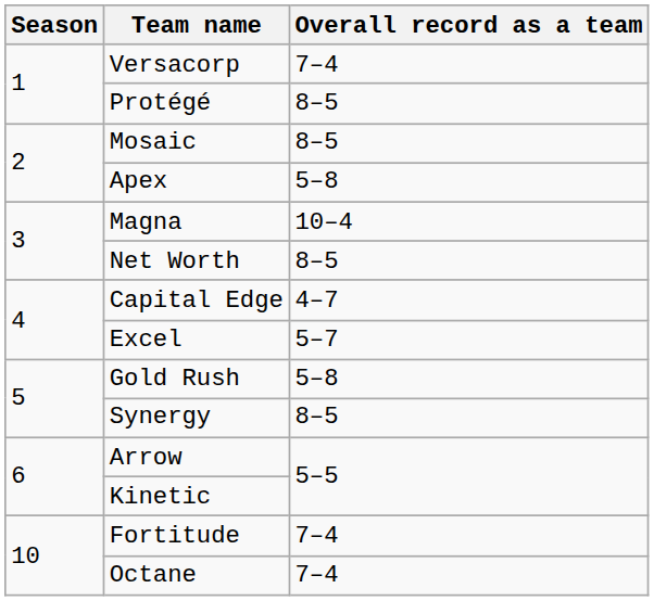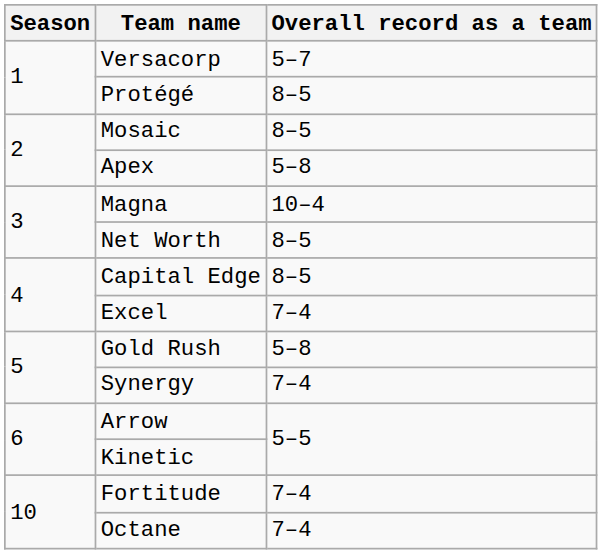Versacorp | Overall record as a team: 7–4 -> 5–7
Capital Edge | Overall record as a team: 4–7 -> 8–5
Excel | Overall record as a team: 5–7 -> 7–4
Synergy | Overall record as a team: 8–5 -> 7–4
